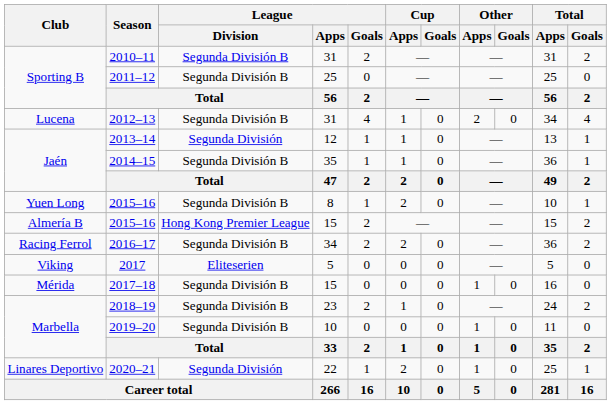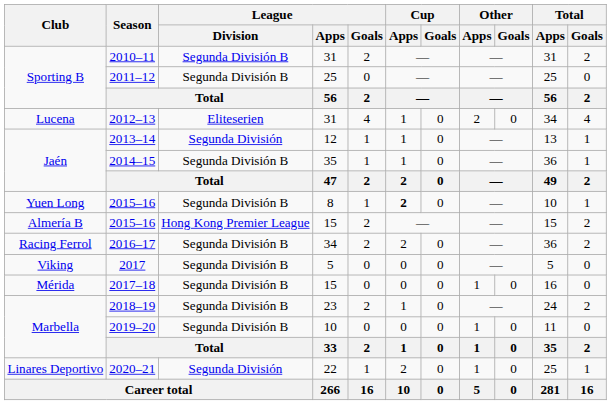2012–13 | League / Division: Segunda División B -> Eliteserien
2015–16 / 8 | Cup / Apps: normal -> bold
2017 | League / Division: Eliteserien -> Segunda División B
